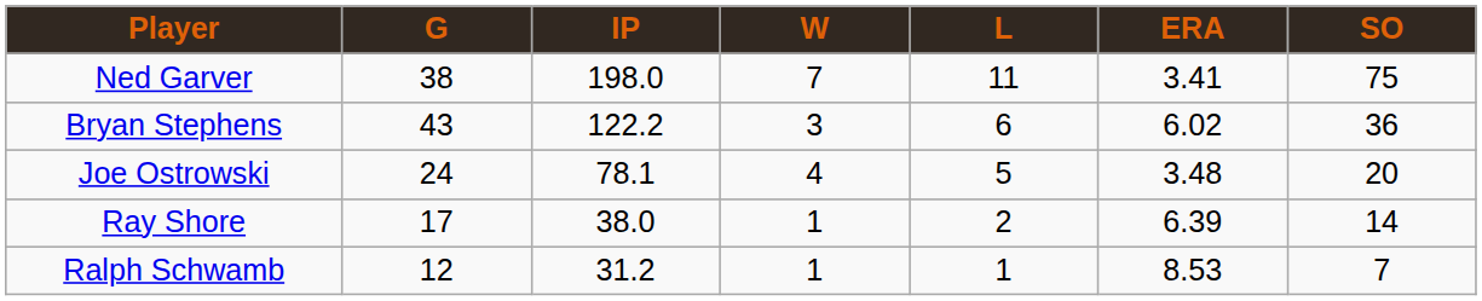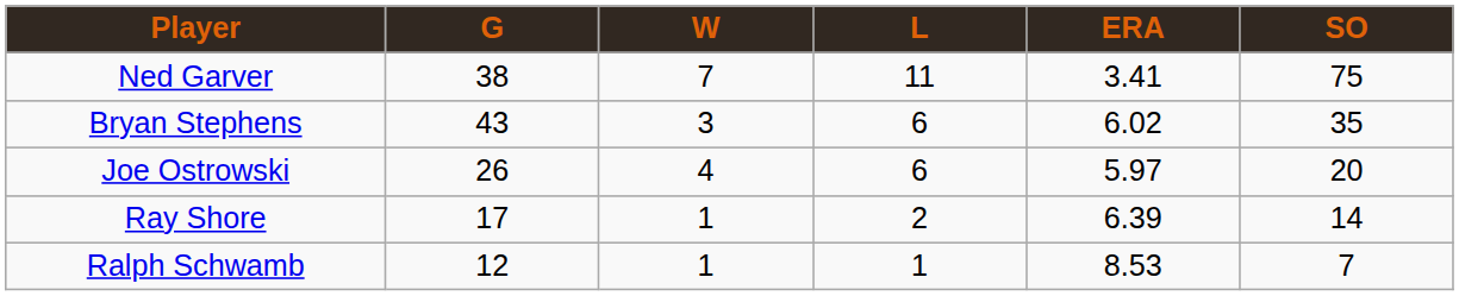- column: IP | 198.0 | 122.2 | 78.1 | 38.0 | 31.2
Bryan Stephens | SO: 36 -> 35
Joe Ostrowski | G: 24 -> 26
Joe Ostrowski | L: 5 -> 6
Joe Ostrowski | ERA: 3.48 -> 5.97
